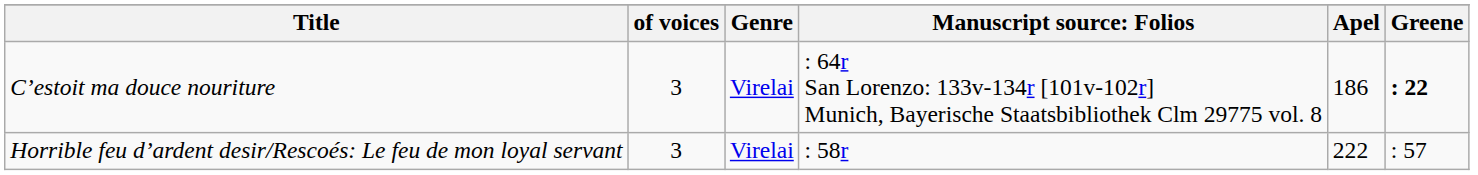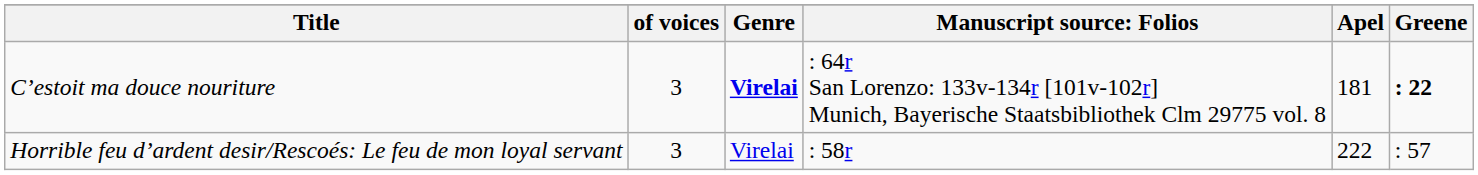C’estoit ma douce nouriture | Genre: normal -> bold
C’estoit ma douce nouriture | Apel: 186 -> 181
